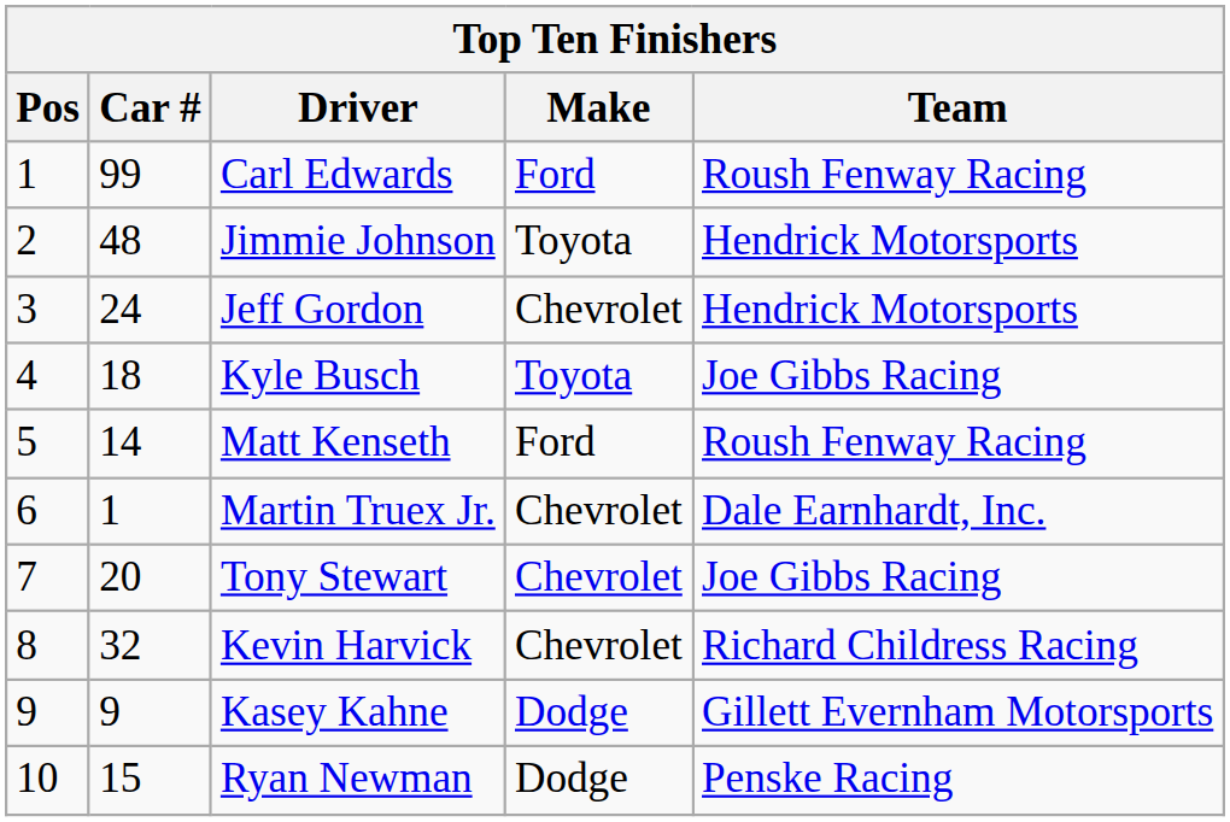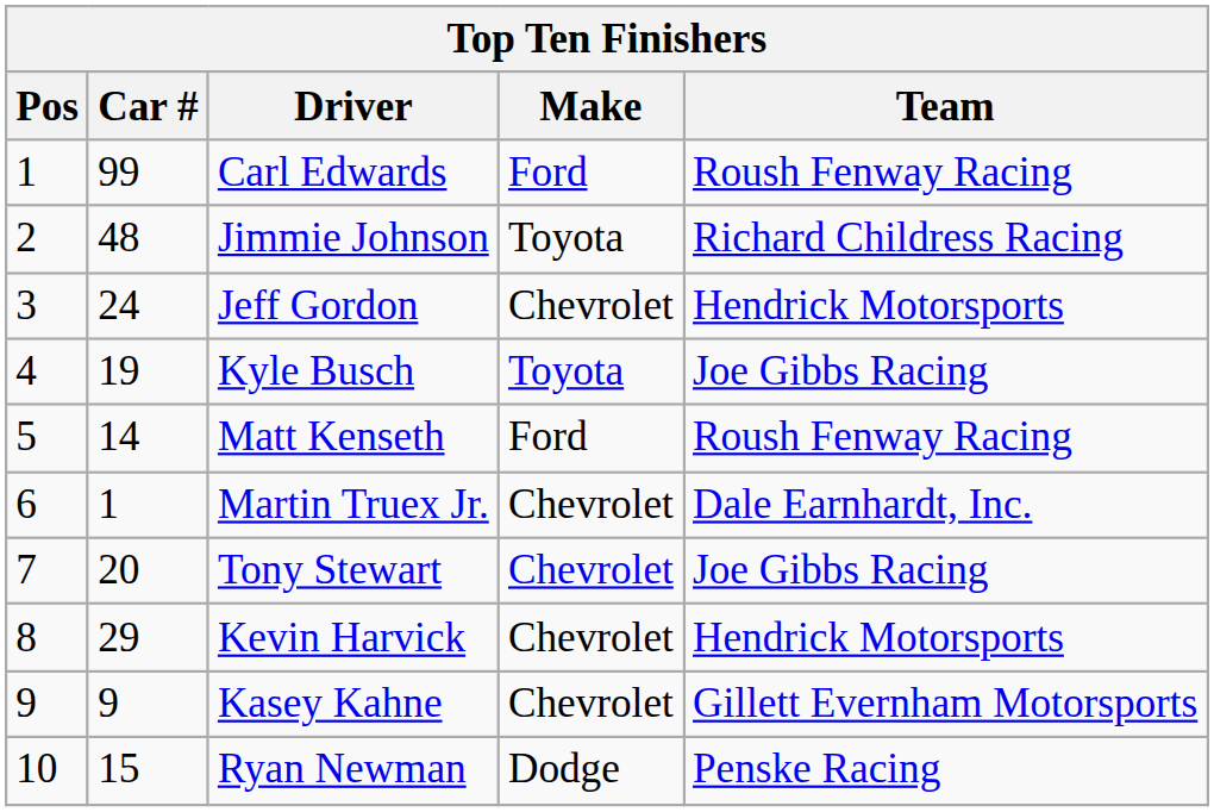Jimmie Johnson | Team: Hendrick Motorsports -> Richard Childress Racing
Kyle Busch | Car #: 18 -> 19
Kevin Harvick | Car #: 32 -> 29
Kevin Harvick | Team: Richard Childress Racing -> Hendrick Motorsports
Kasey Kahne | Make: Dodge -> Chevrolet
